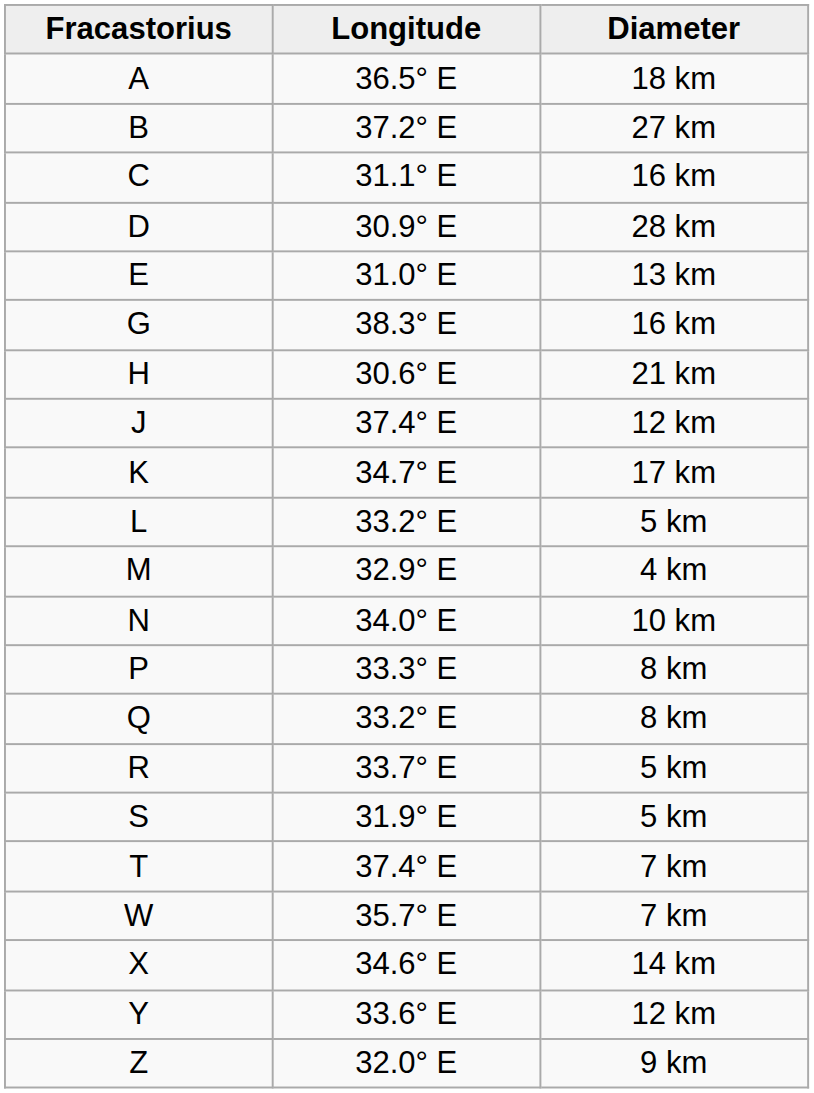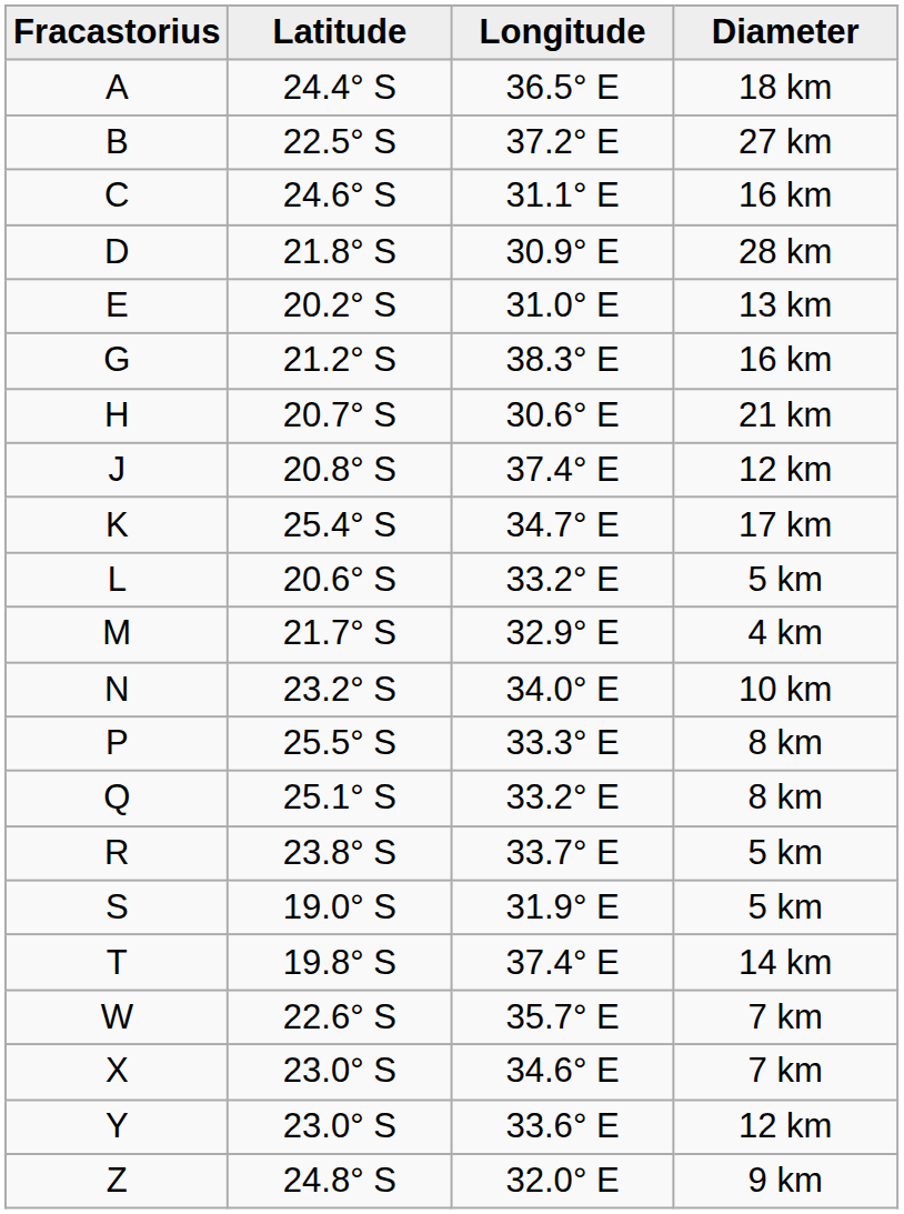+ column: Latitude | 24.4° S | 22.5° S | 24.6° S | 21.8° S | 20.2° S | 21.2° S | 20.7° S | 20.8° S | 25.4° S | 20.6° S | 21.7° S | 23.2° S | 25.5° S | 25.1° S | 23.8° S | 19.0° S | 19.8° S | 22.6° S | 23.0° S | 23.0° S | 24.8° S
T | Diameter: 7 km -> 14 km
X | Diameter: 14 km -> 7 km
